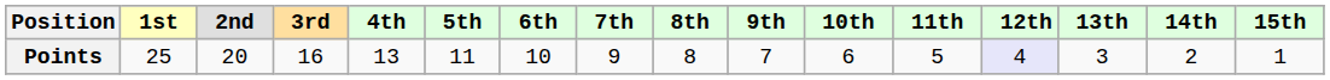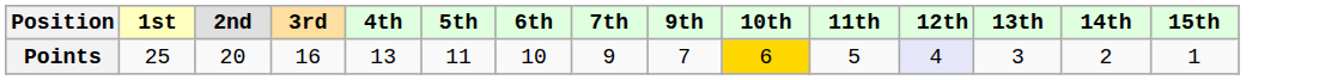- column: 8th | 8
Points | 10th: no background -> gold background
